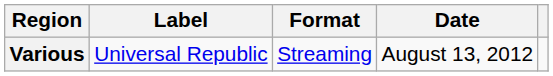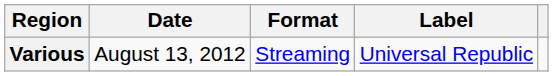columns swapped: Date <-> Label
